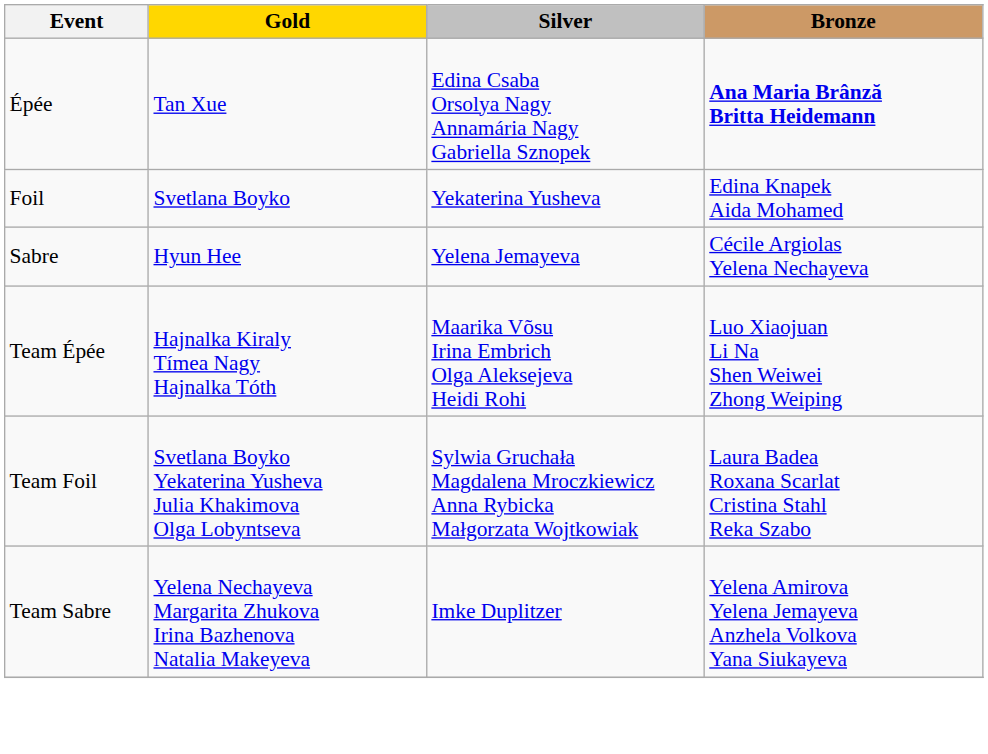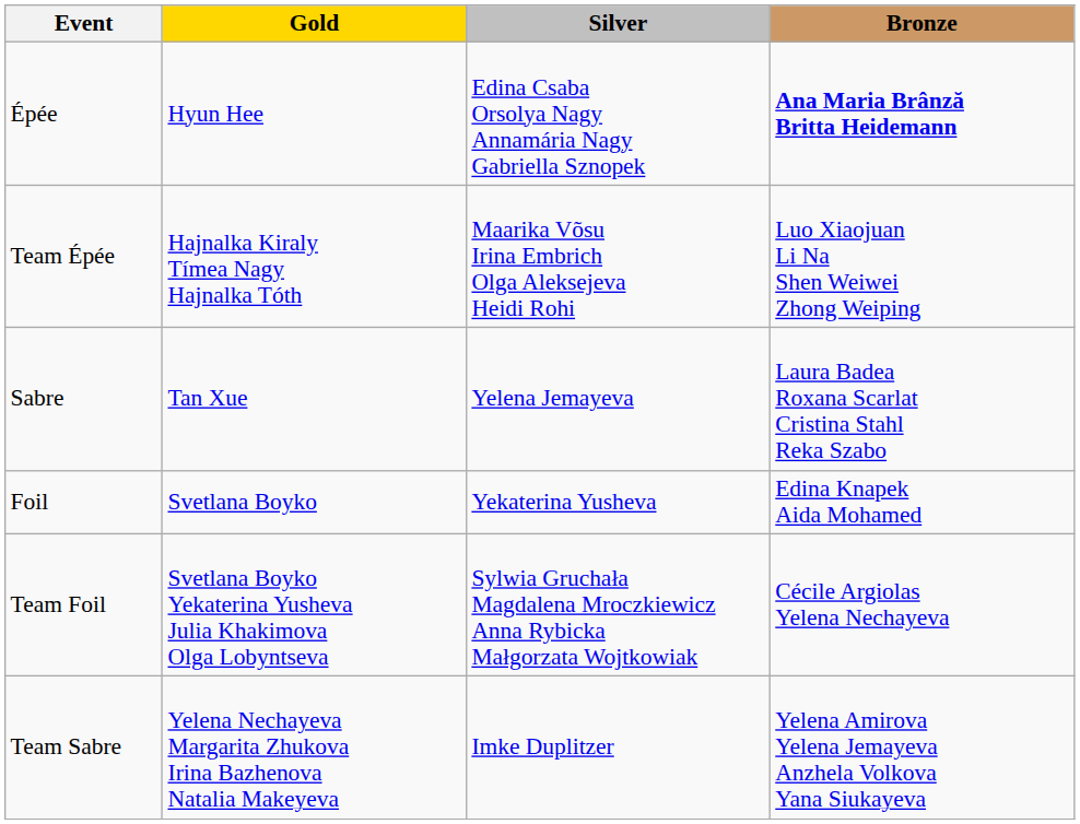Épée | Gold: Tan Xue -> Hyun Hee
rows swapped: Foil <-> Team Épée
Sabre | Gold: Hyun Hee -> Tan Xue
Sabre | Bronze: Cécile Argiolas Yelena Nechayeva -> Laura Badea Roxana Scarlat Cristina Stahl Reka Szabo
Team Foil | Bronze: Laura Badea Roxana Scarlat Cristina Stahl Reka Szabo -> Cécile Argiolas Yelena Nechayeva
